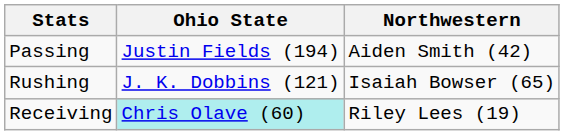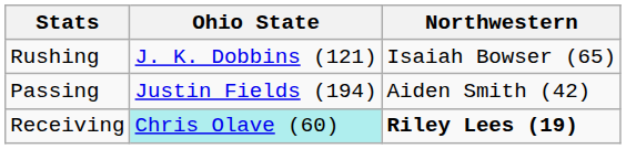rows swapped: Passing <-> Rushing
Receiving | Northwestern: normal -> bold
